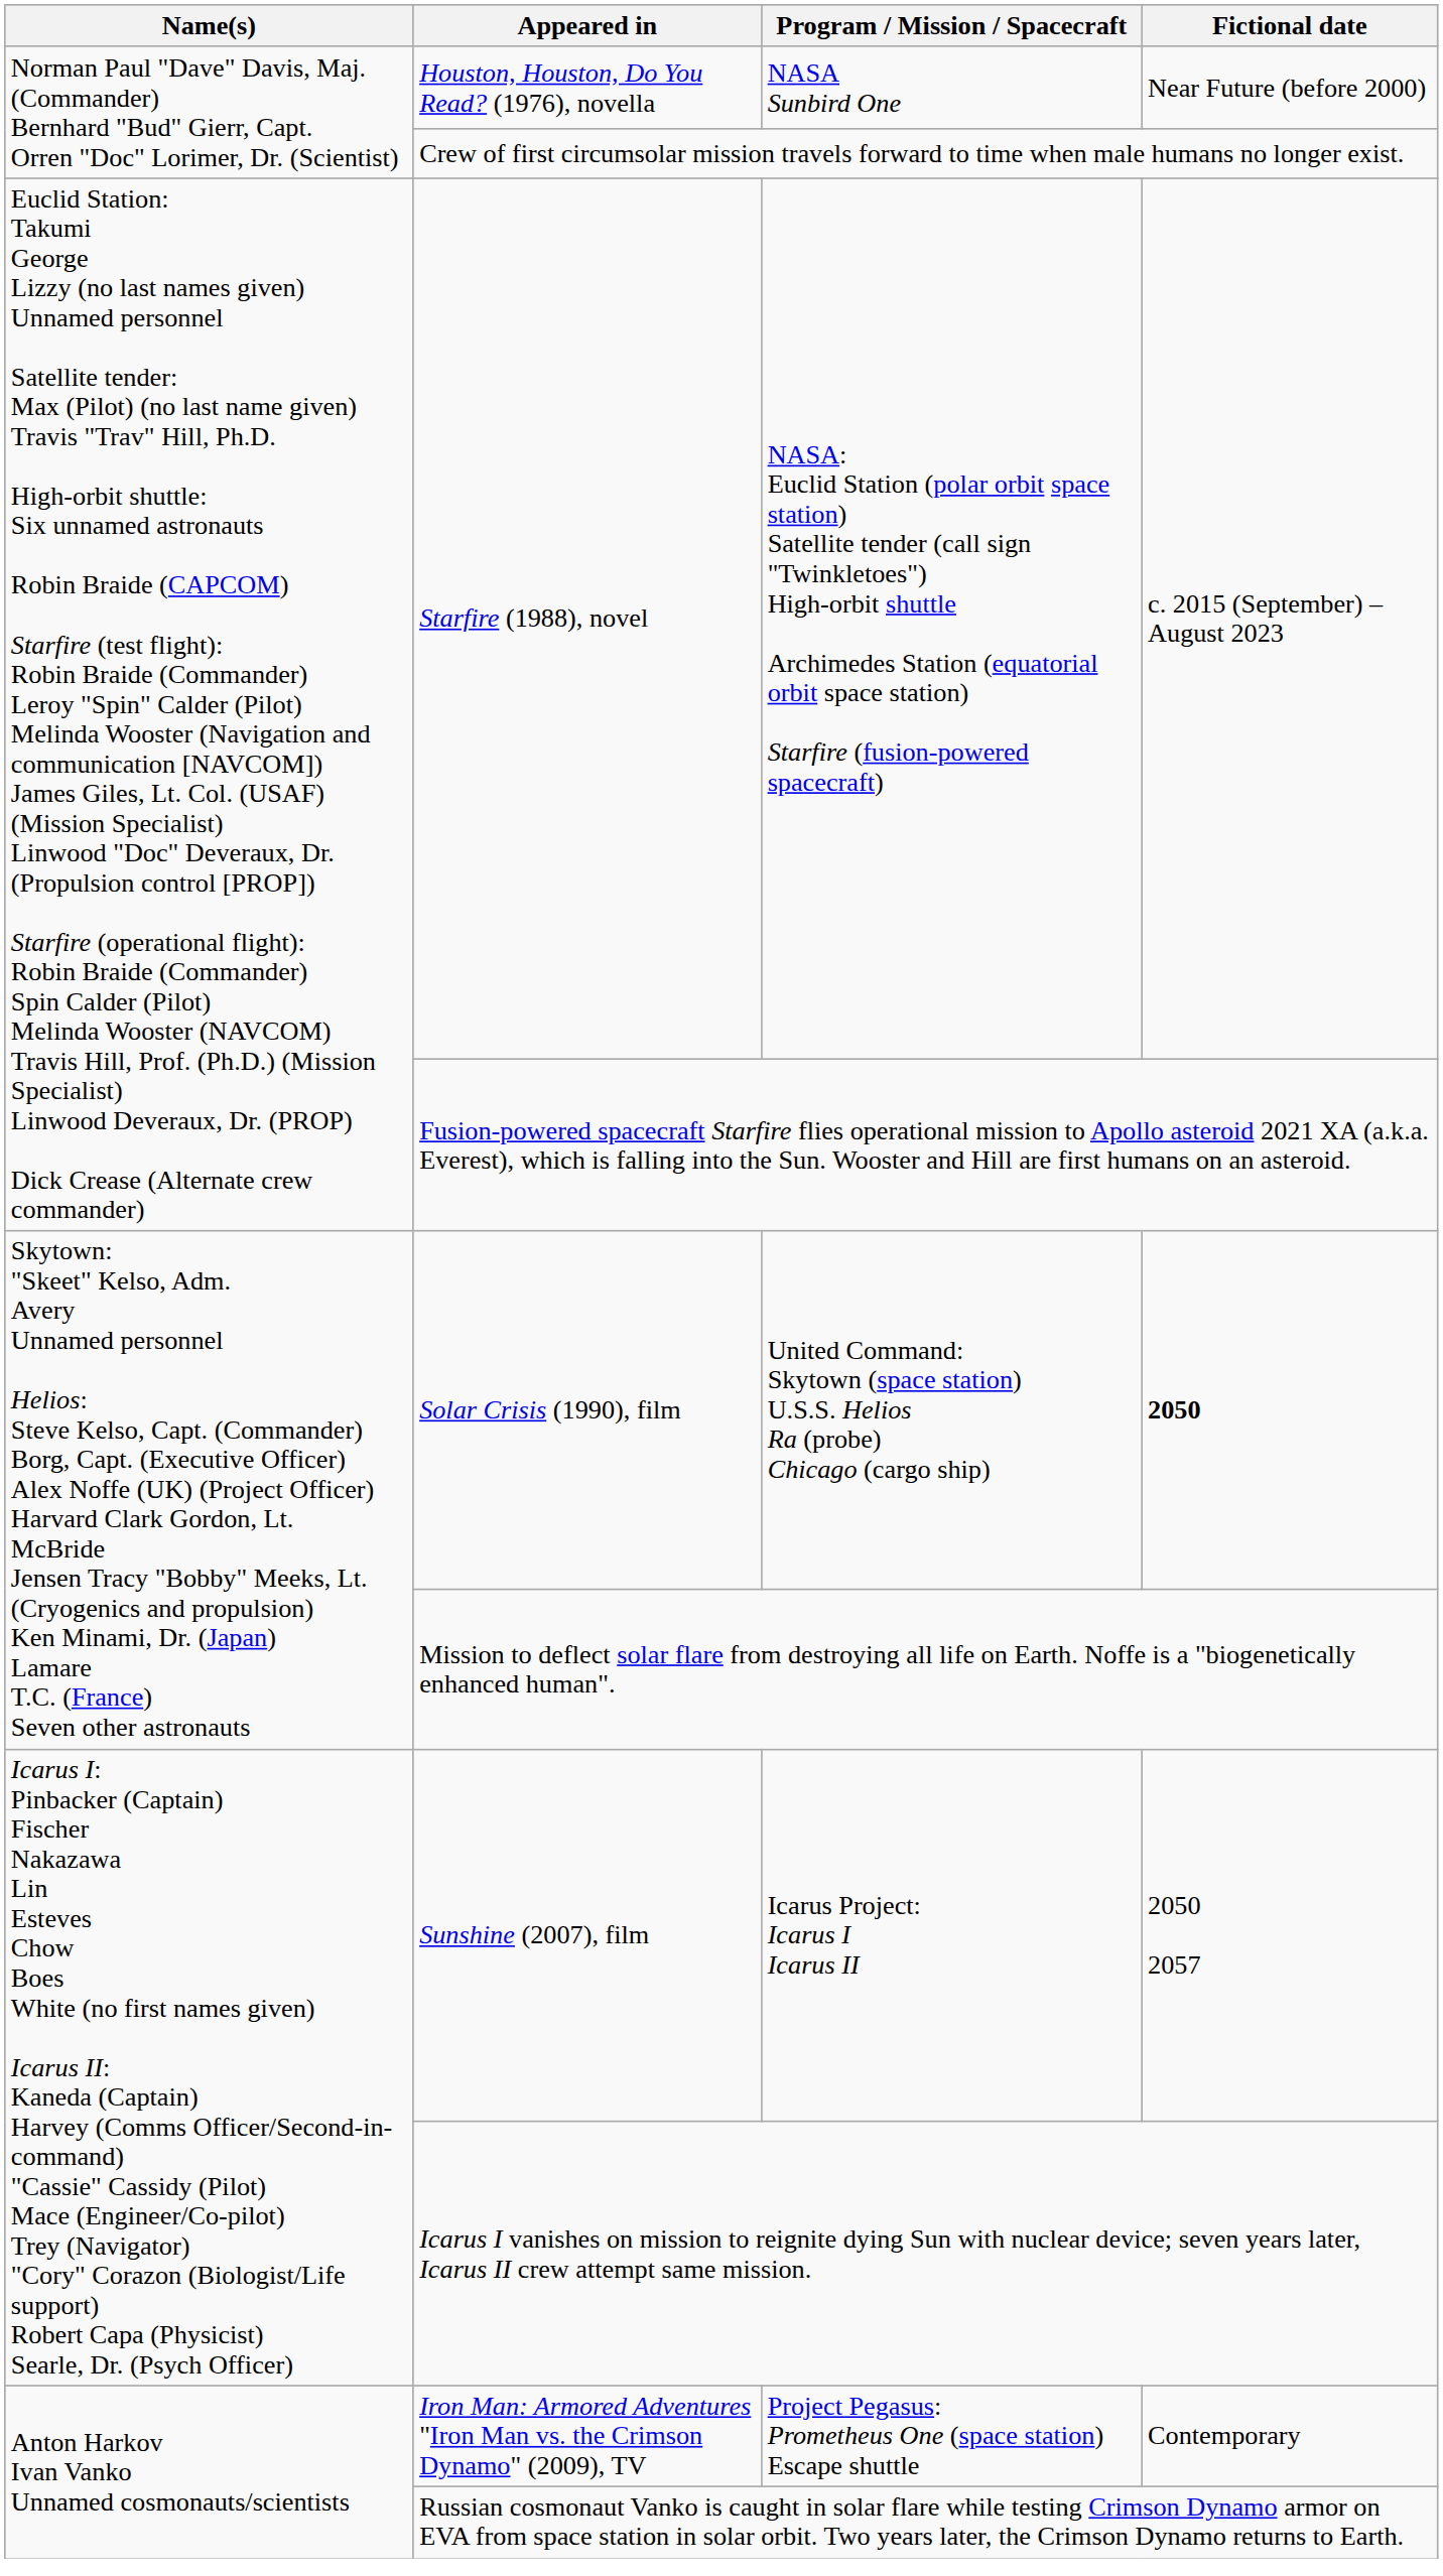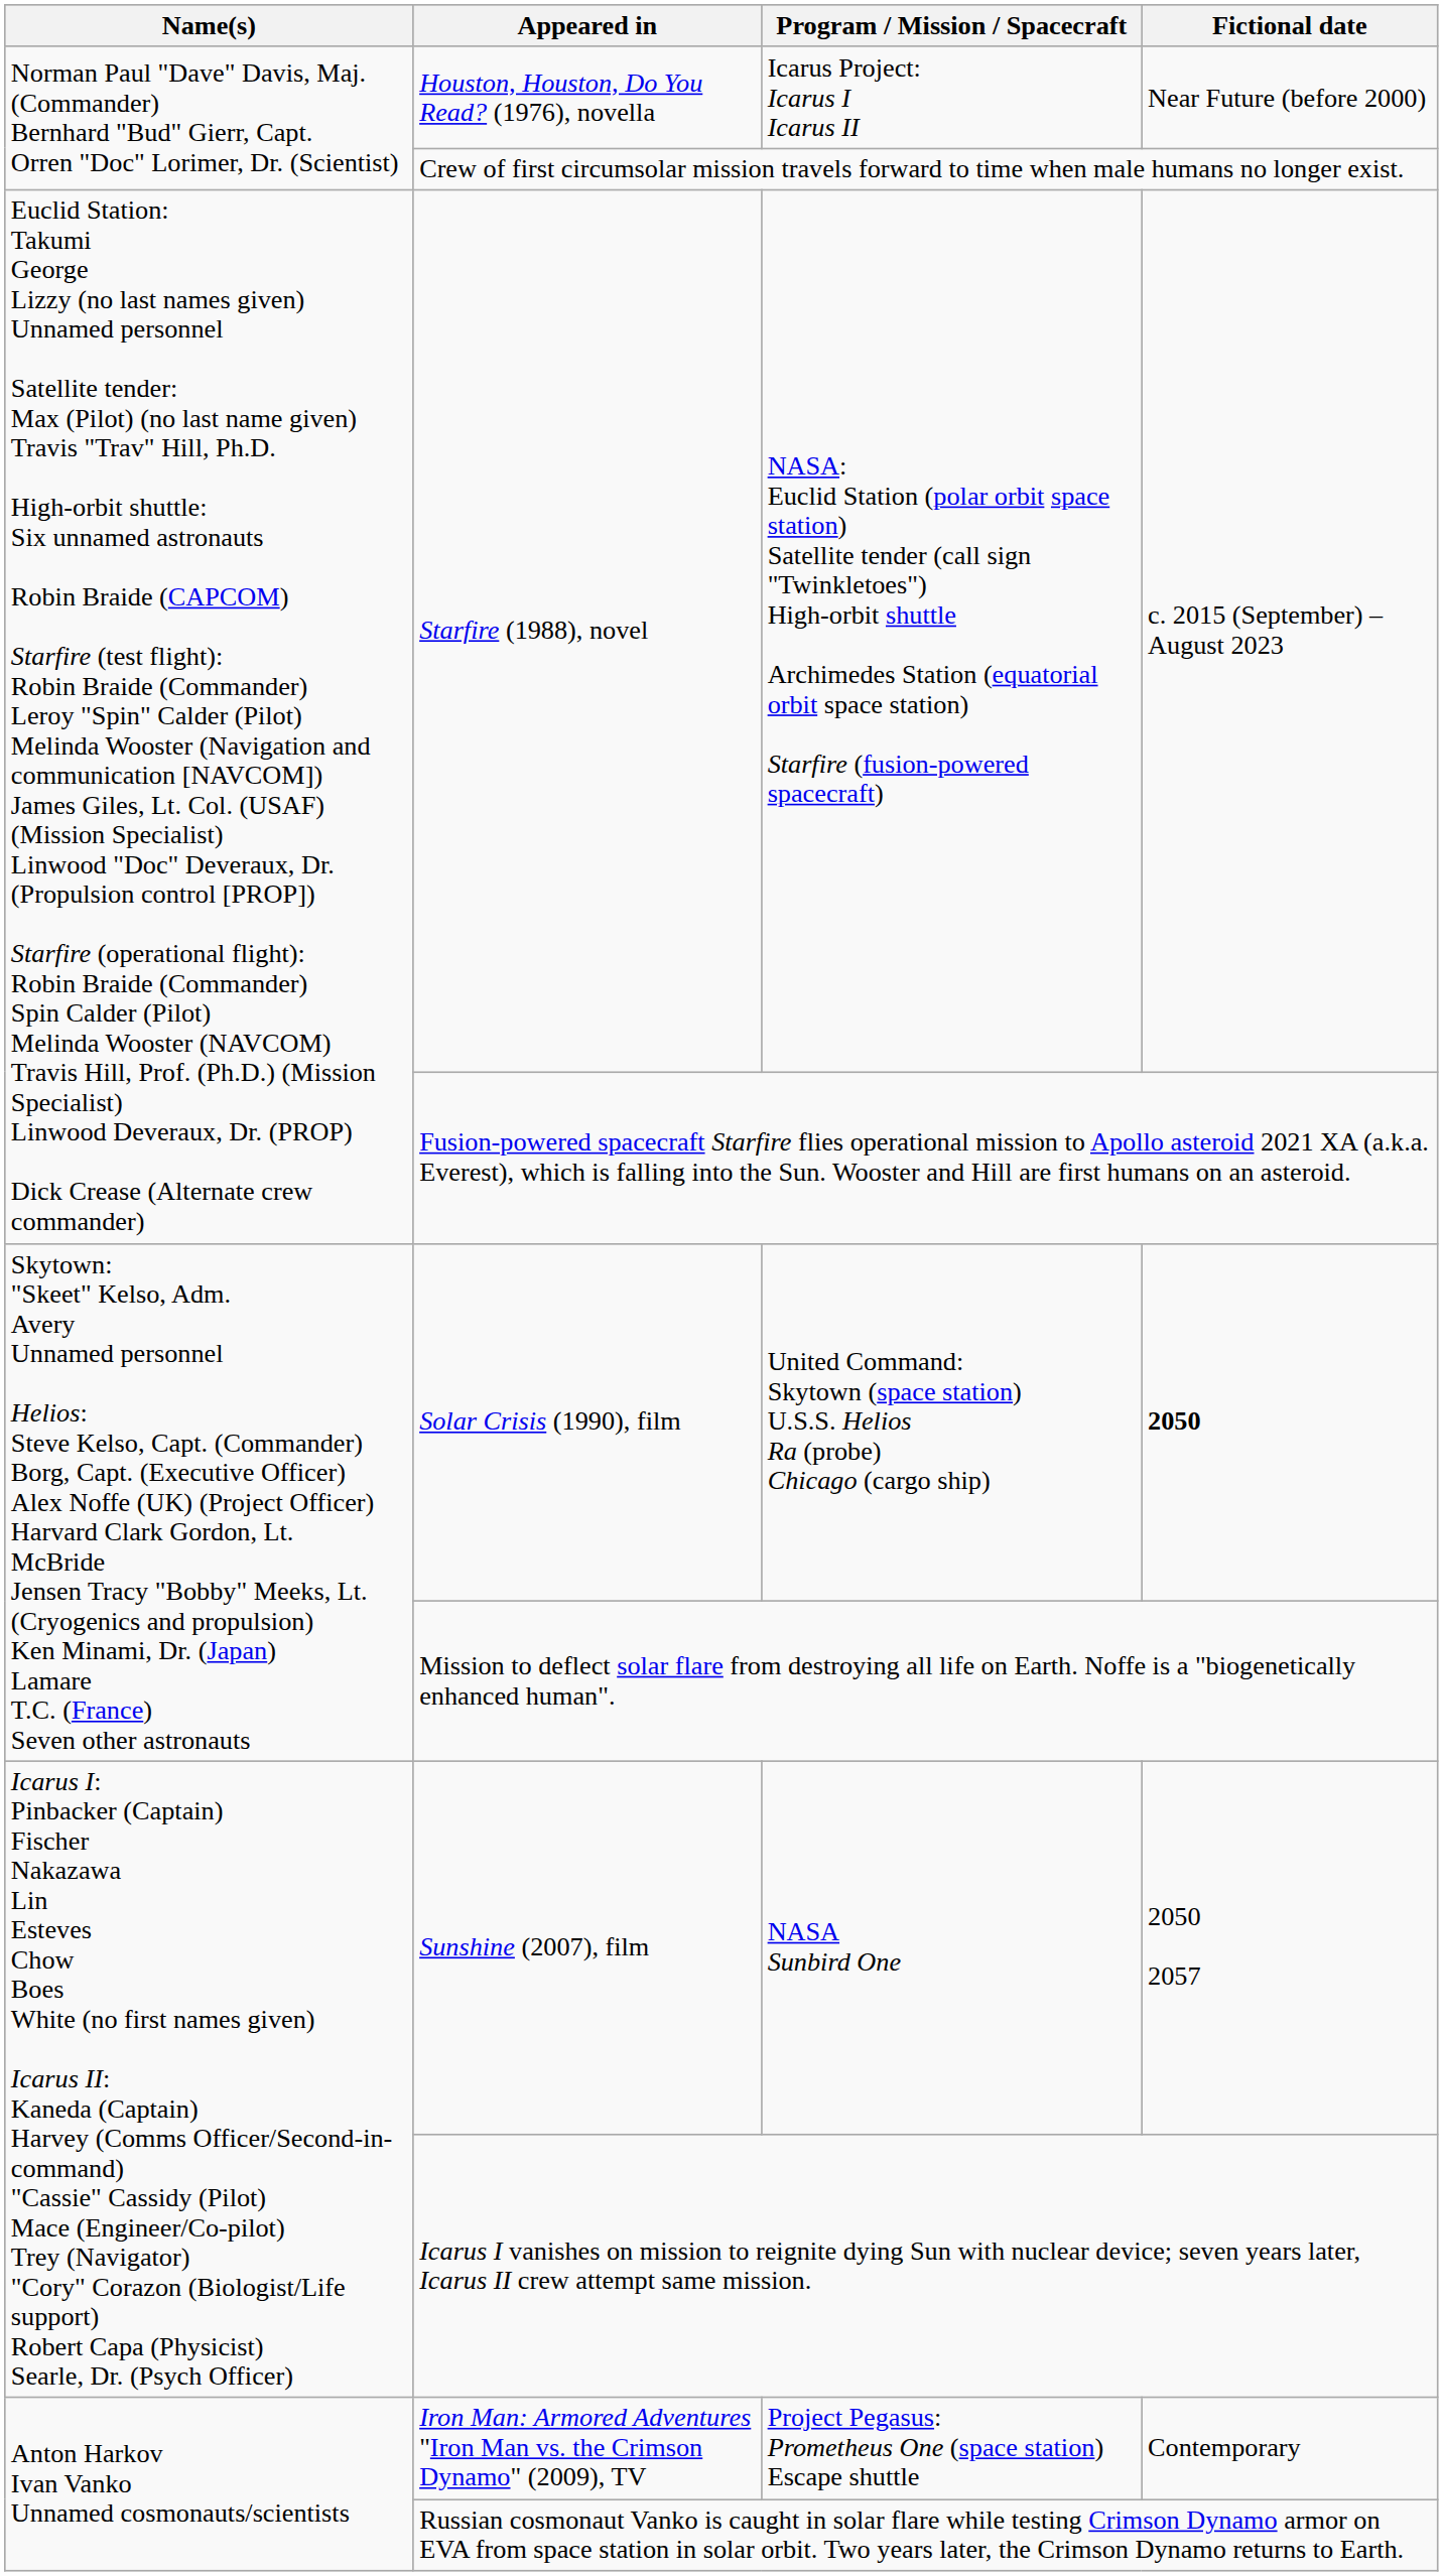Houston, Houston, Do You Read? (1976), novella | Program / Mission / Spacecraft: NASA Sunbird One -> Icarus Project: Icarus I Icarus II
Sunshine (2007), film | Program / Mission / Spacecraft: Icarus Project: Icarus I Icarus II -> NASA Sunbird One
